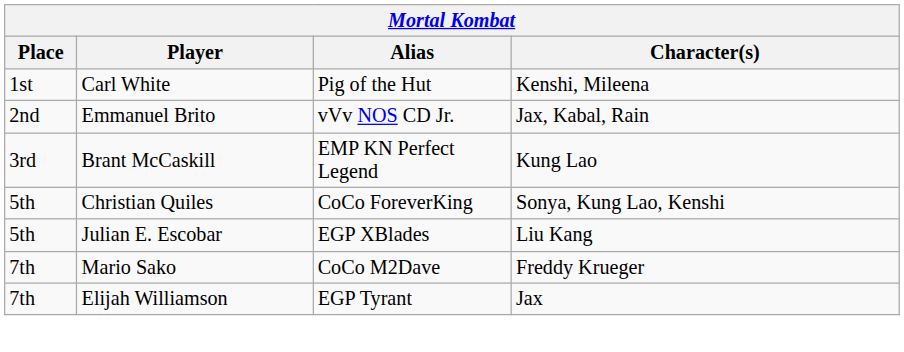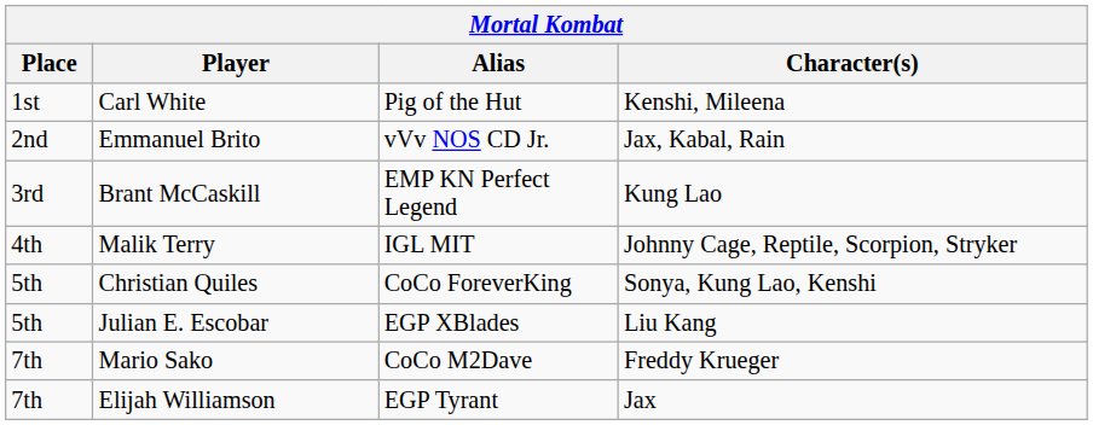+ row: 4th | Malik Terry | IGL MIT | Johnny Cage, Reptile, Scorpion, Stryker
